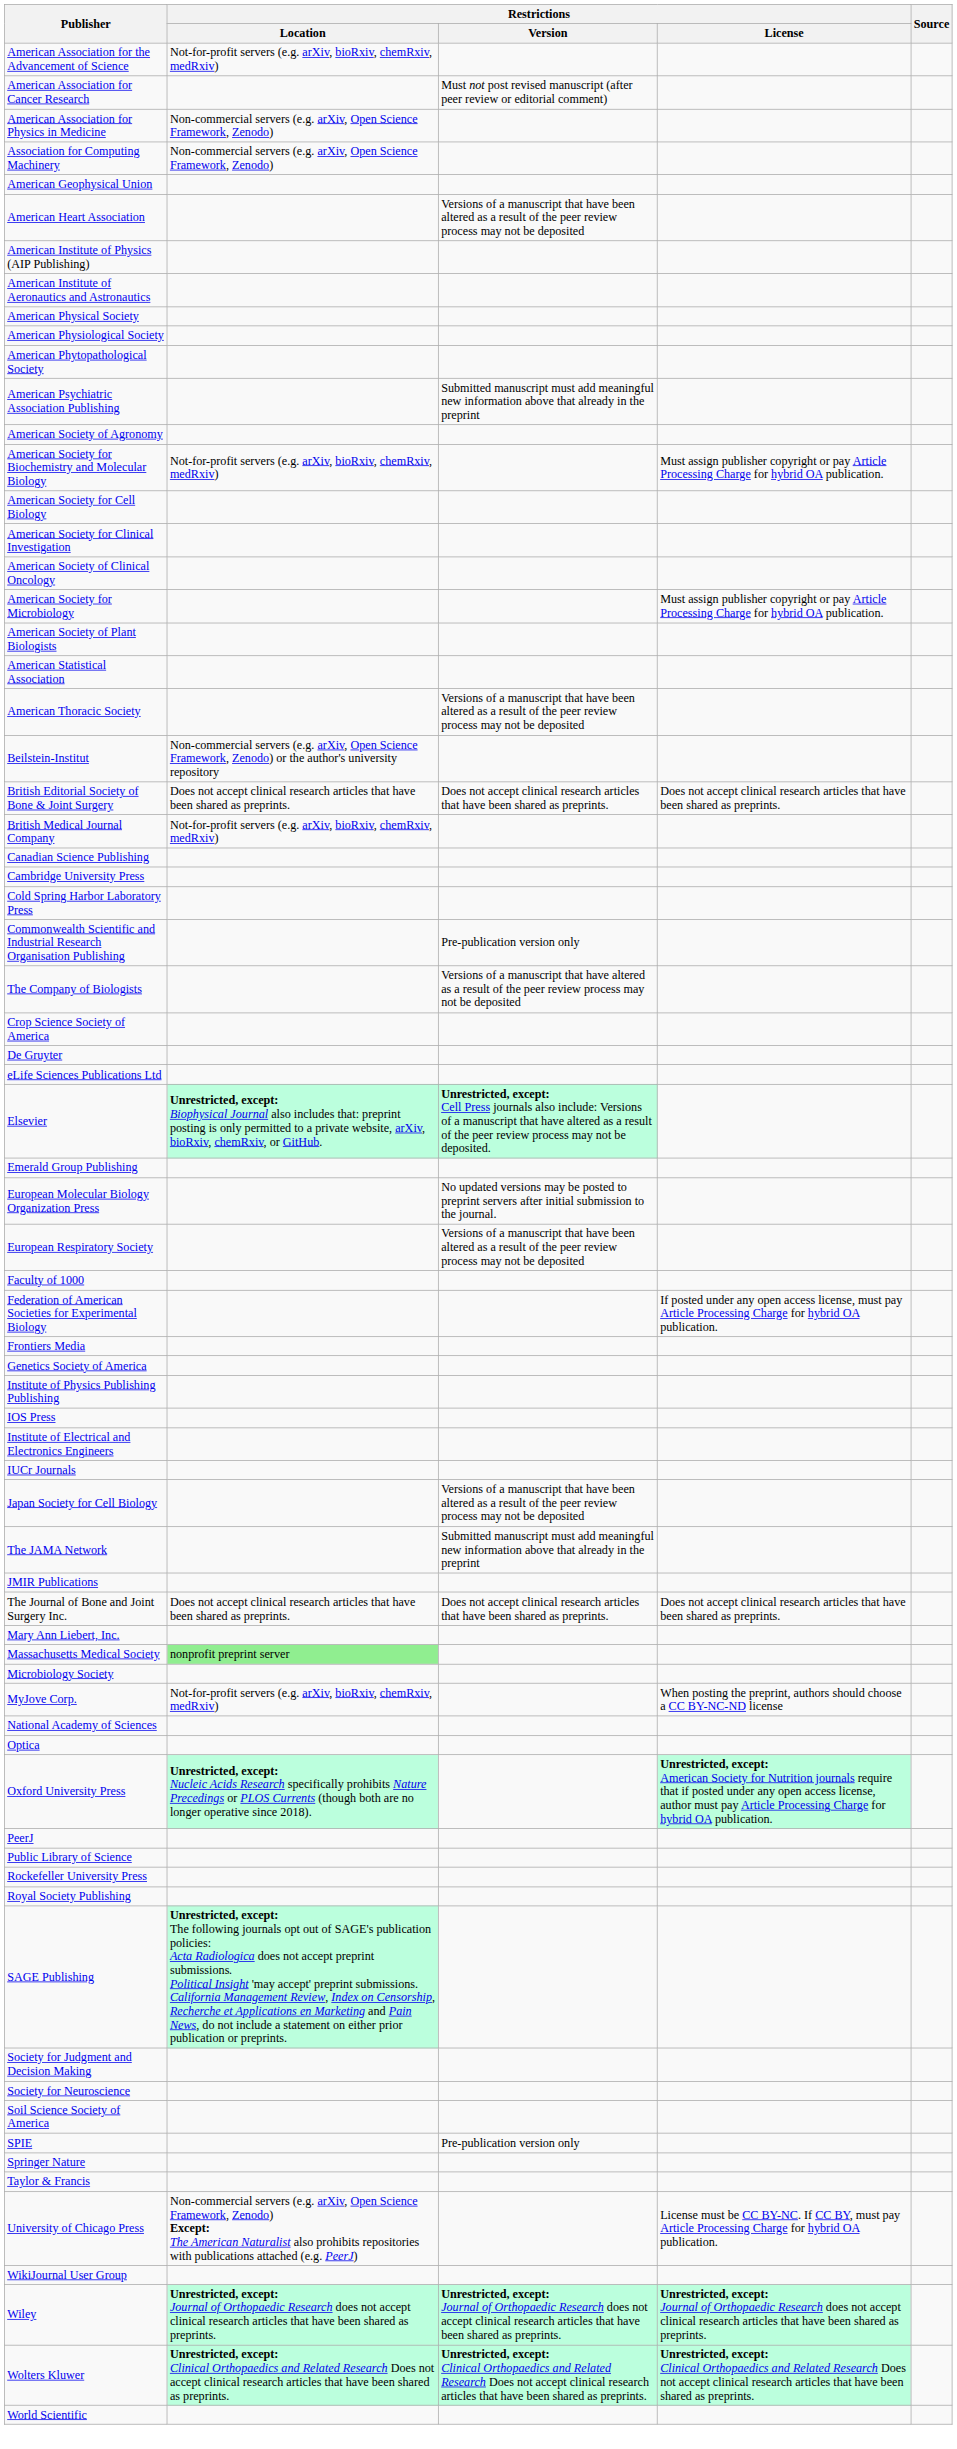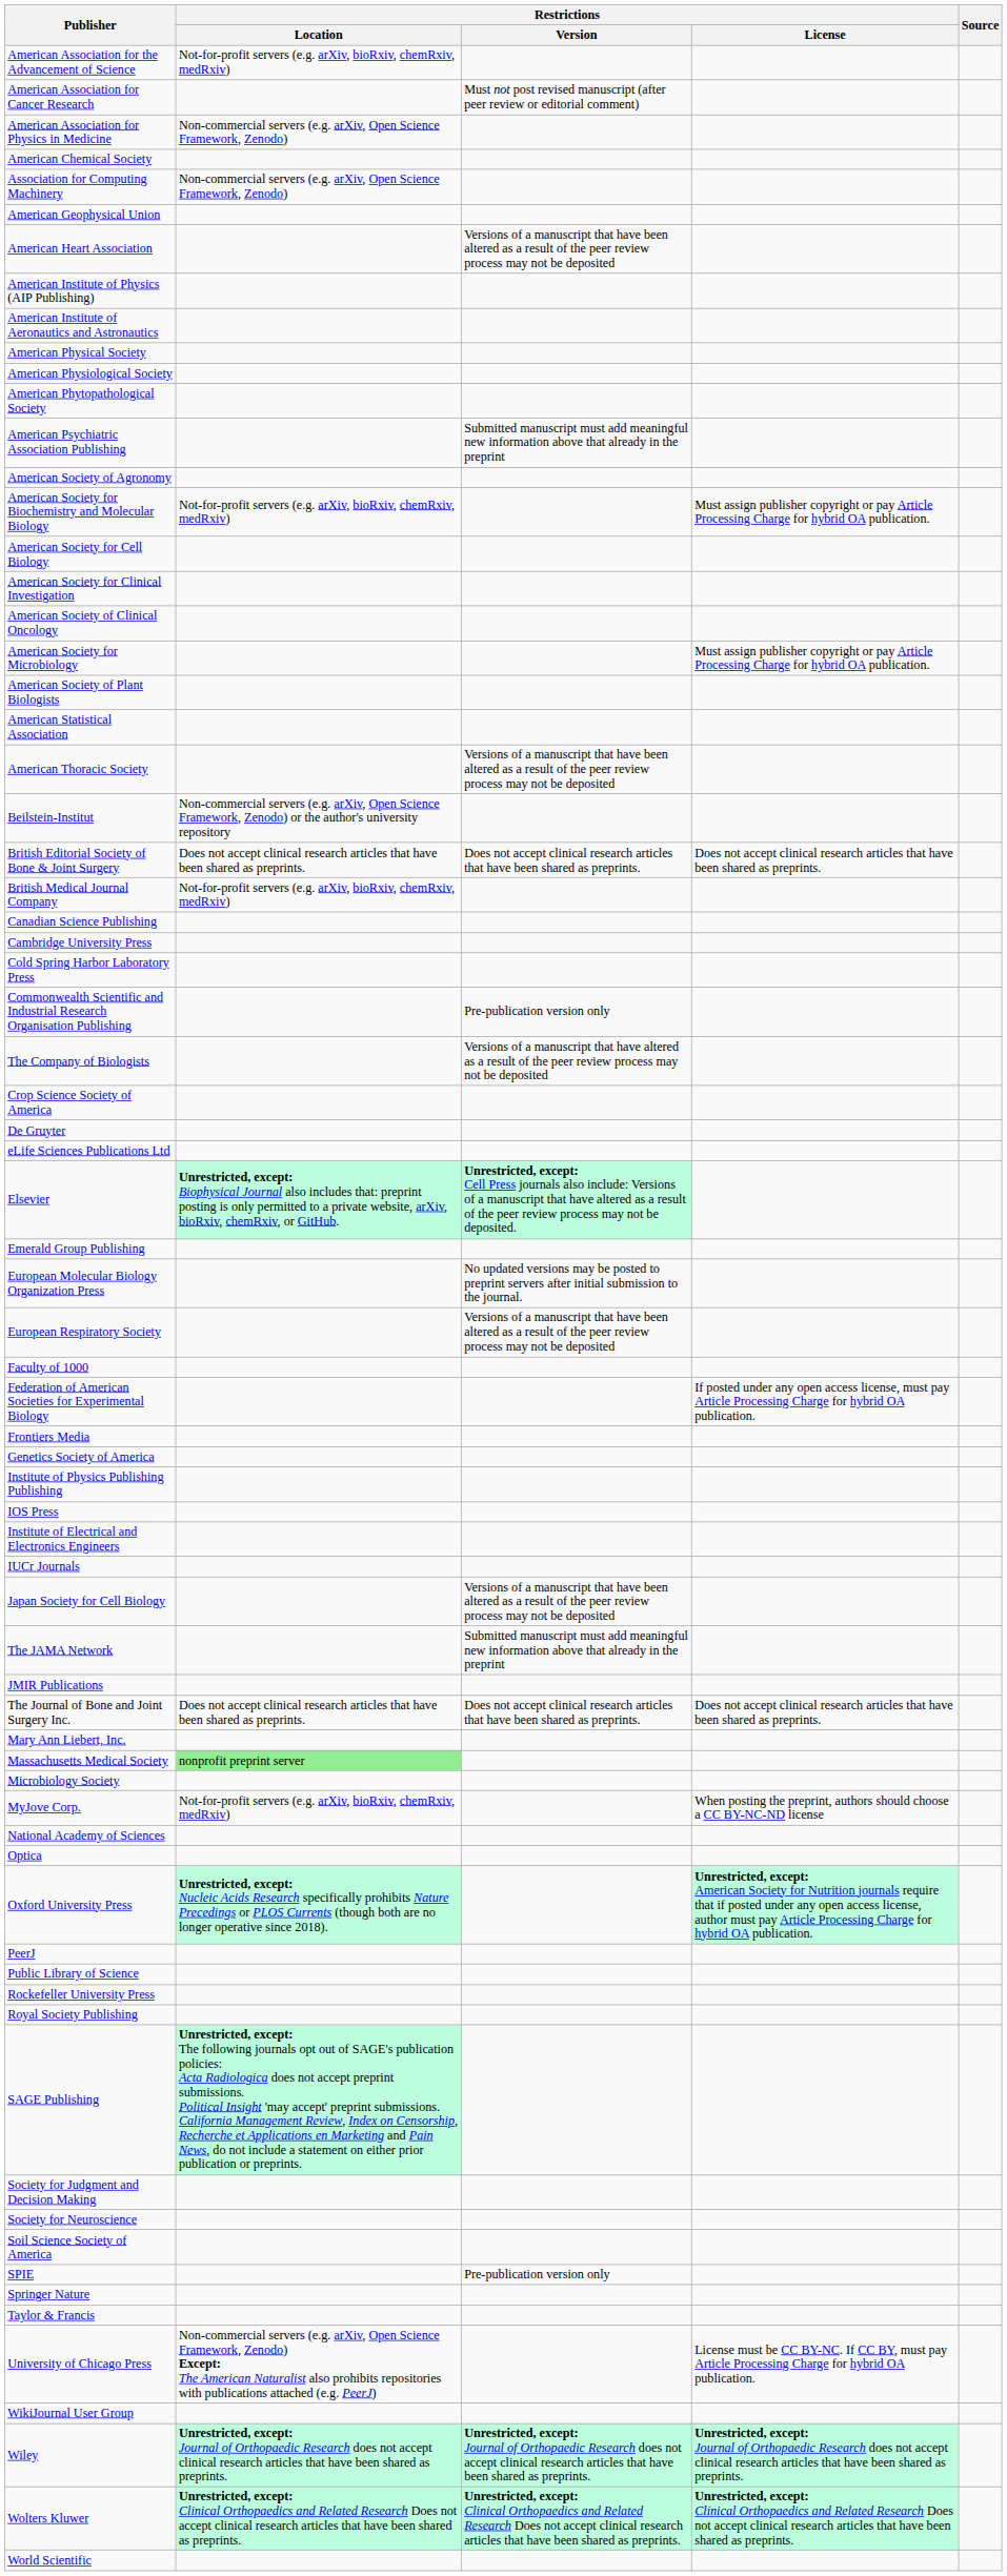+ row: American Chemical Society
